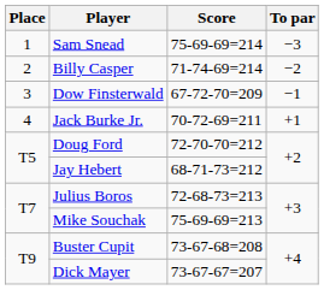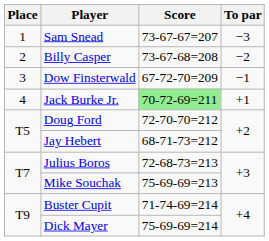Sam Snead | Score: 75-69-69=214 -> 73-67-67=207
Billy Casper | Score: 71-74-69=214 -> 73-67-68=208
Jack Burke Jr. | Score: no background -> lightgreen background
Buster Cupit | Score: 73-67-68=208 -> 71-74-69=214
Dick Mayer | Score: 73-67-67=207 -> 75-69-69=214
